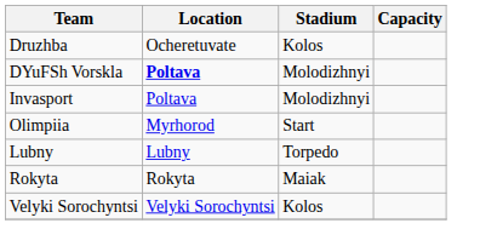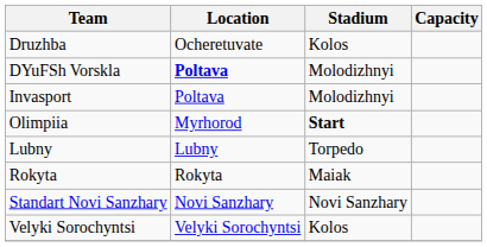Olimpiia | Stadium: normal -> bold
+ row: Standart Novi Sanzhary | Novi Sanzhary | Novi Sanzhary
